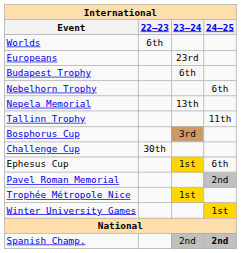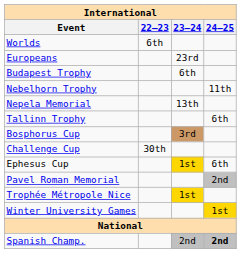Nebelhorn Trophy | 24–25: 6th -> 11th
Tallinn Trophy | 24–25: 11th -> 6th
